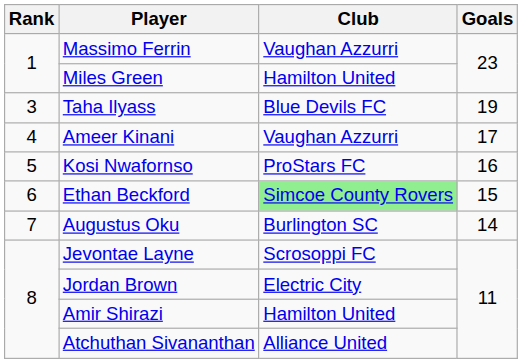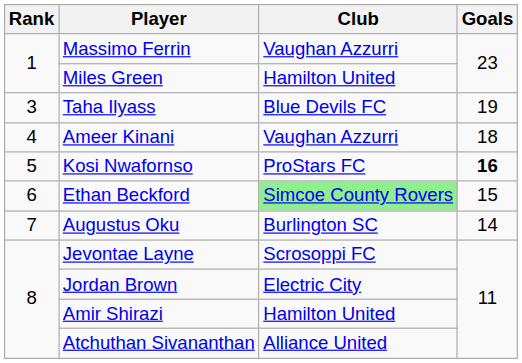Ameer Kinani | Goals: 17 -> 18
Kosi Nwafornso | Goals: normal -> bold
